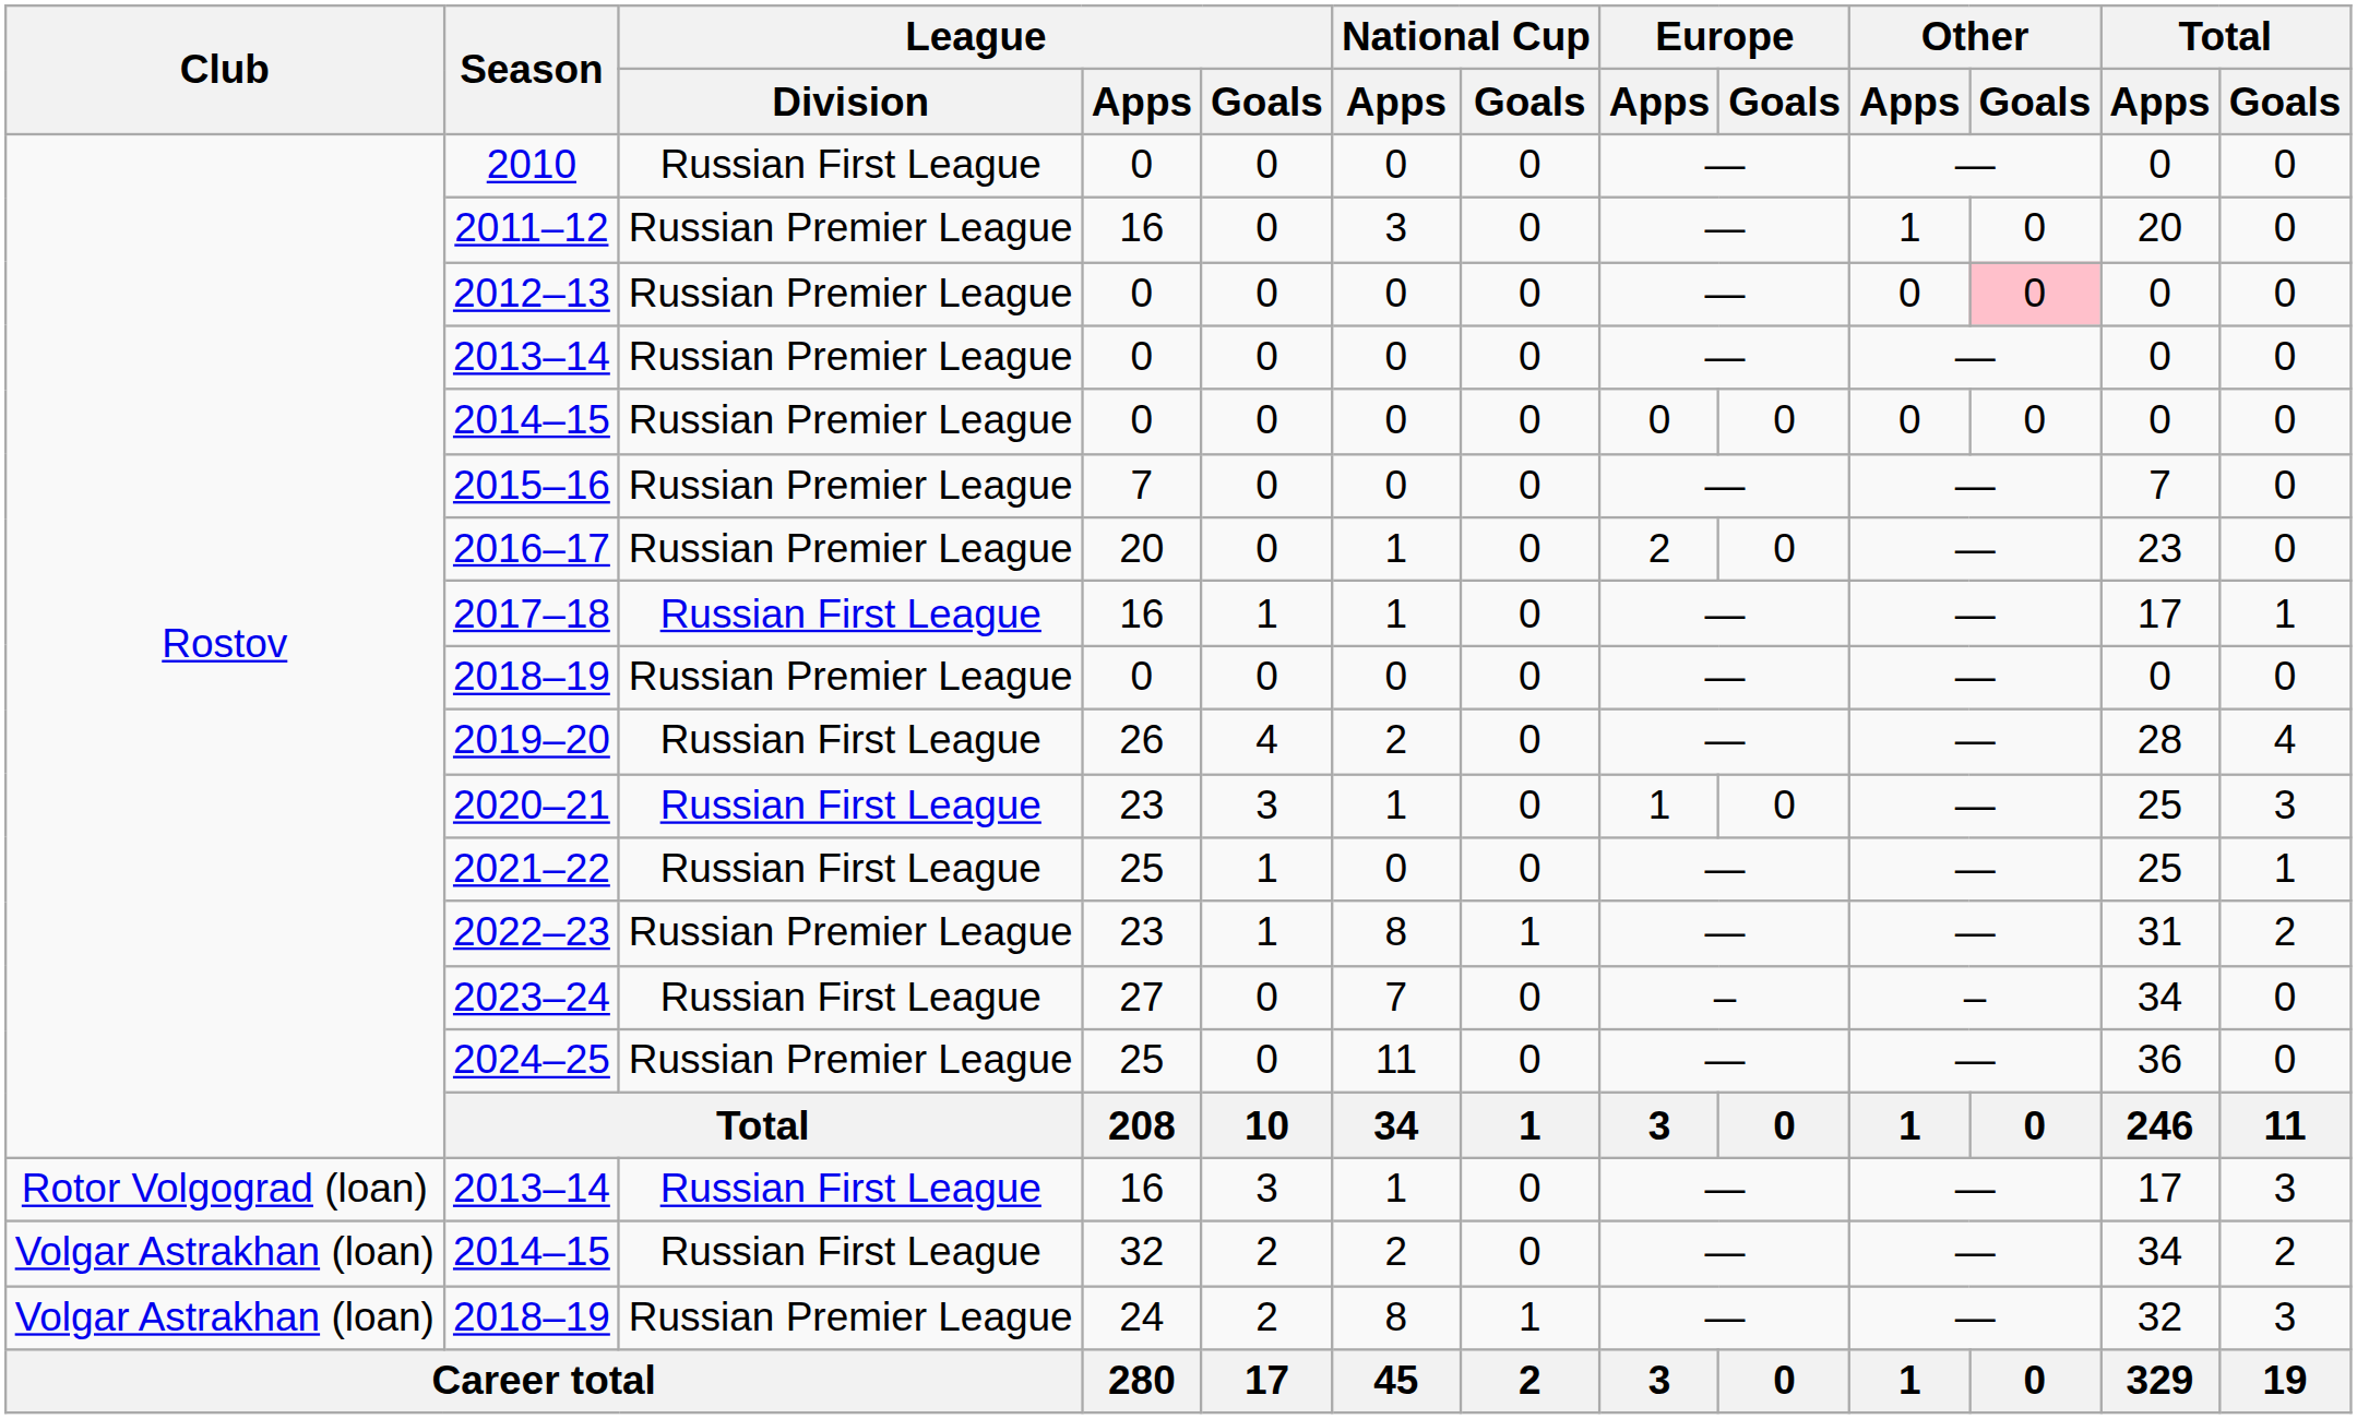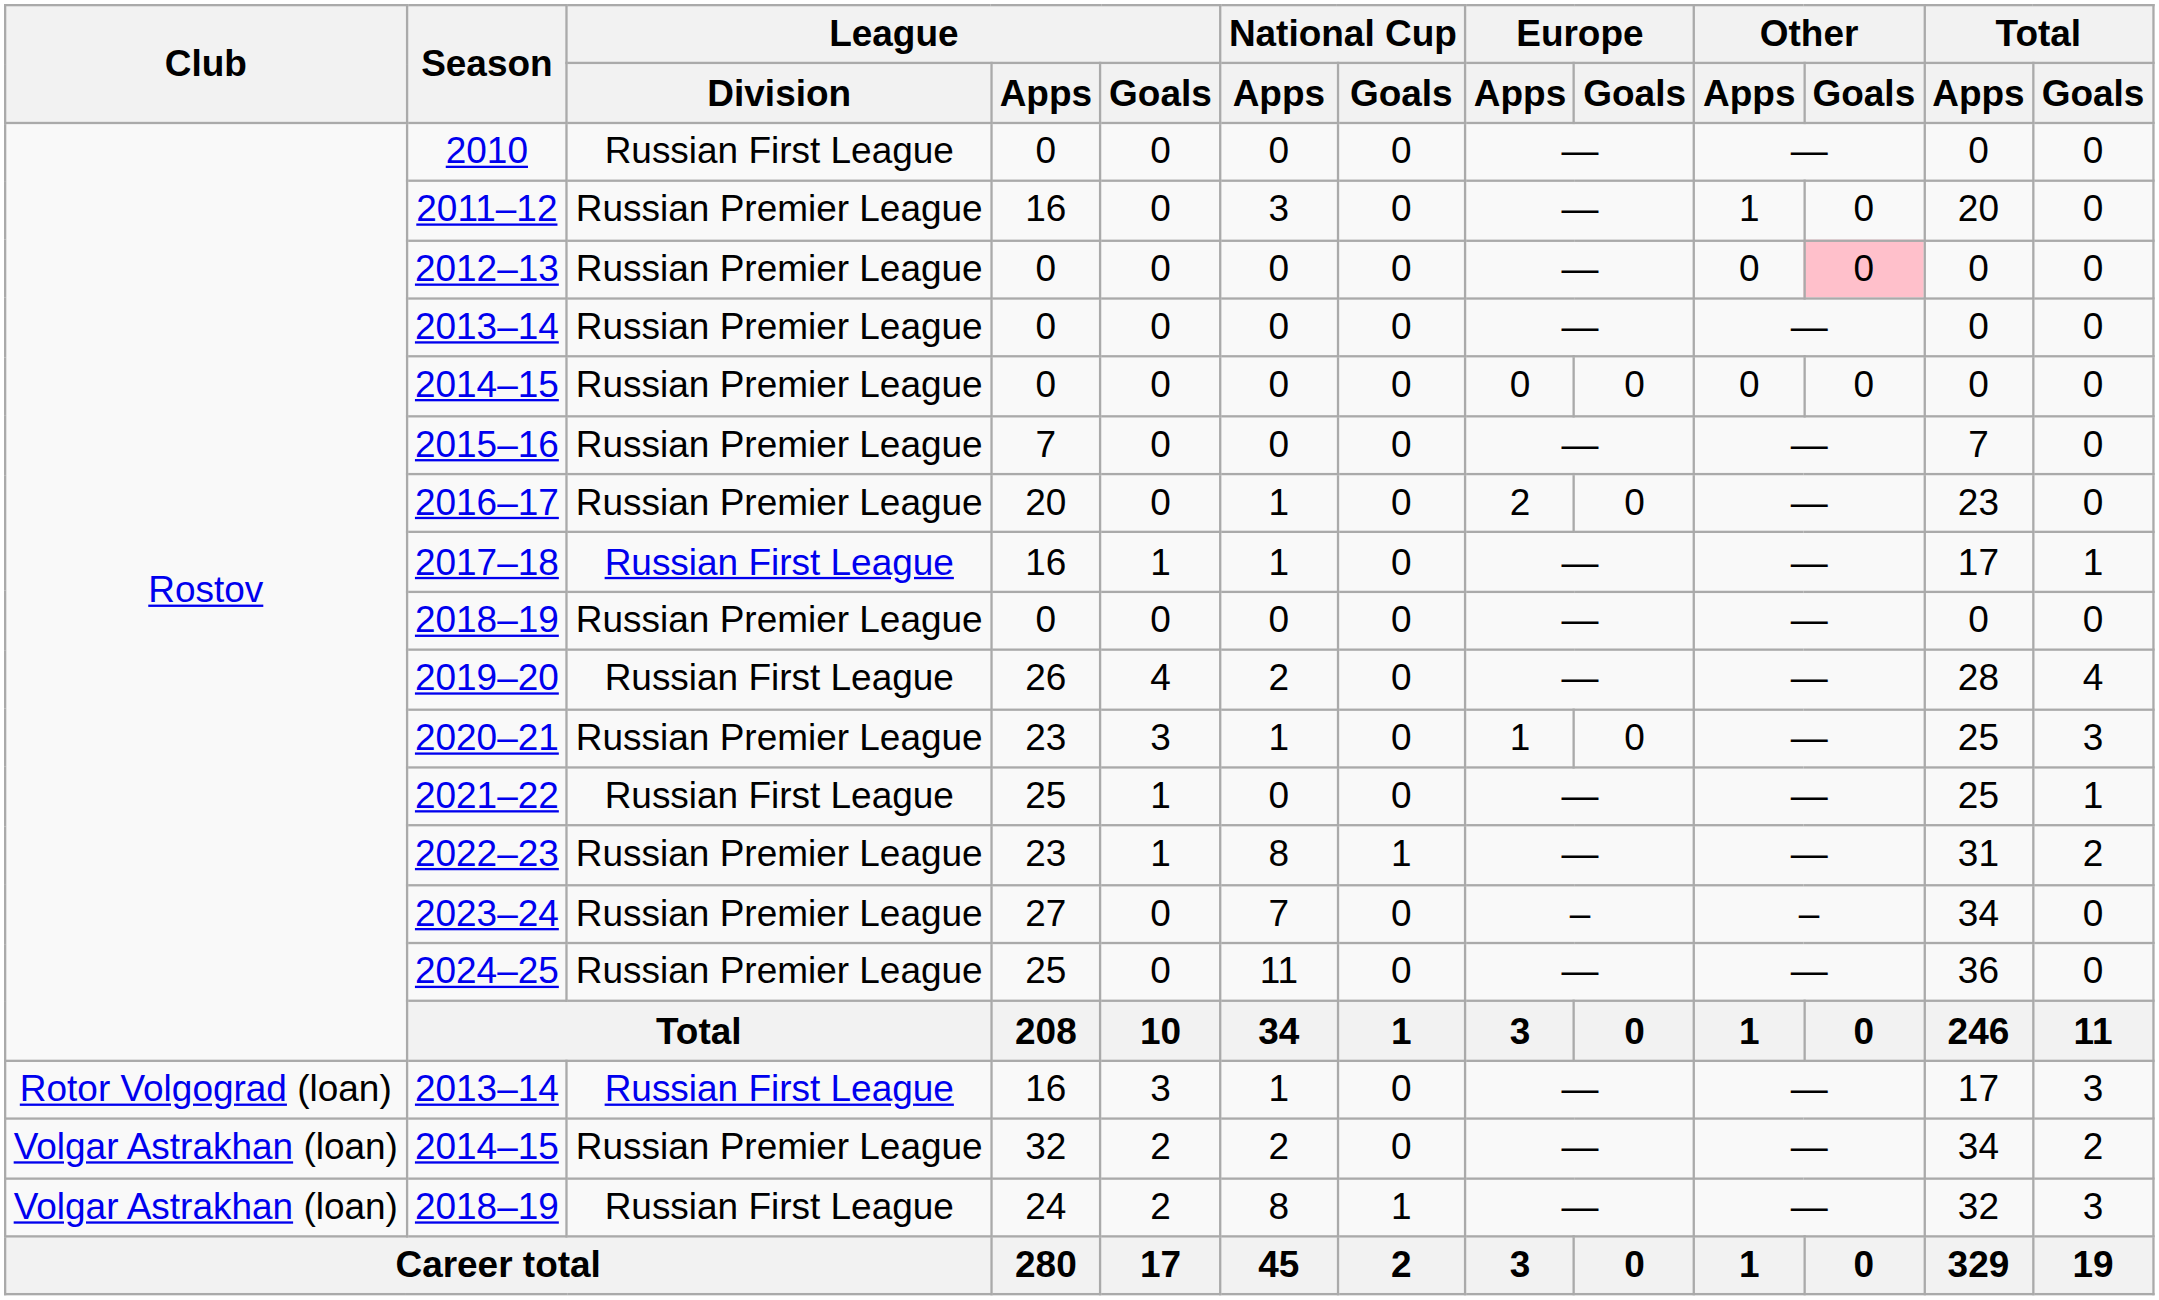2020–21 | League / Division: Russian First League -> Russian Premier League
2023–24 | League / Division: Russian First League -> Russian Premier League
2014–15 / 32 | League / Division: Russian First League -> Russian Premier League
2018–19 / 24 | League / Division: Russian Premier League -> Russian First League
